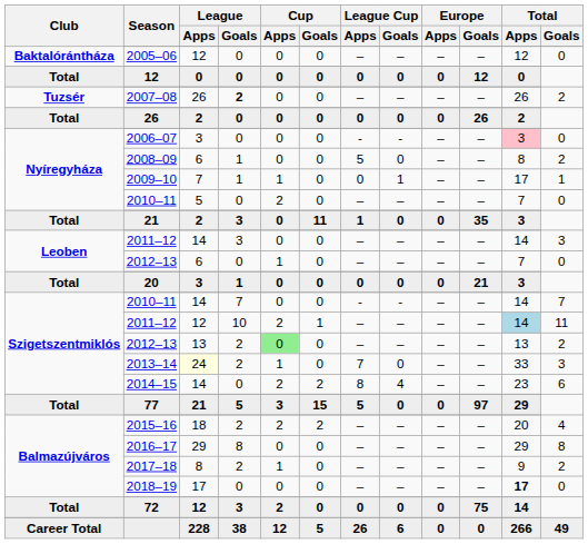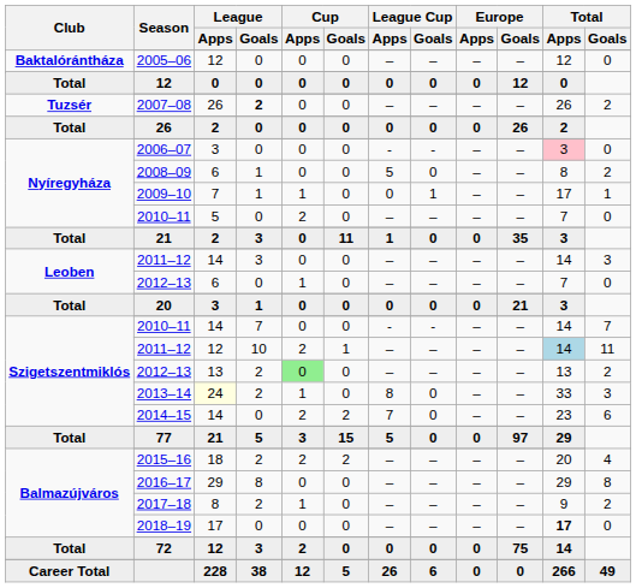2013–14 | League Cup / Apps: 7 -> 8
2014–15 | League Cup / Apps: 8 -> 7
2014–15 | League Cup / Goals: 4 -> 0
